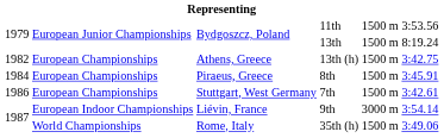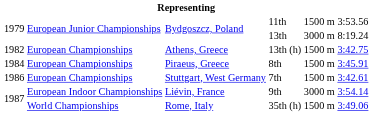13th | column 5: 1500 m -> 3000 m
